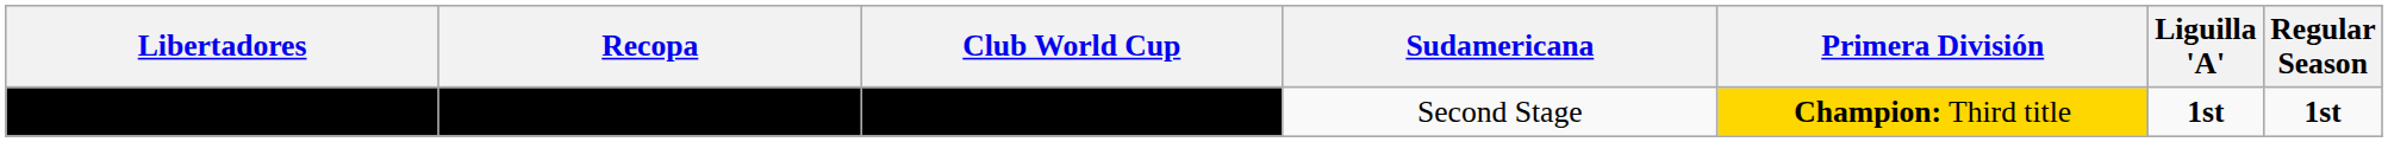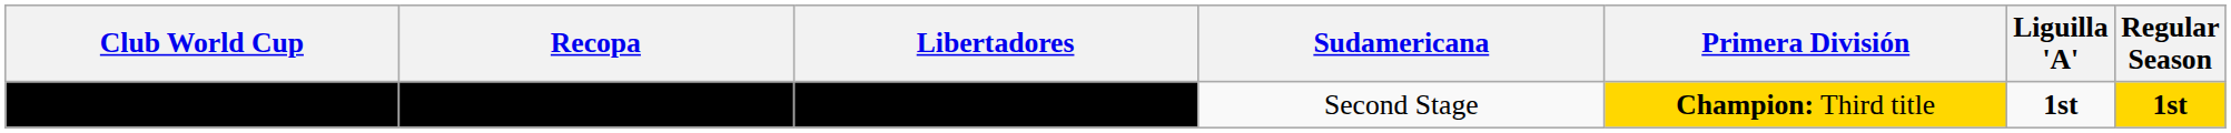columns swapped: Club World Cup <-> Libertadores
Second Stage | Regular Season: no background -> gold background
